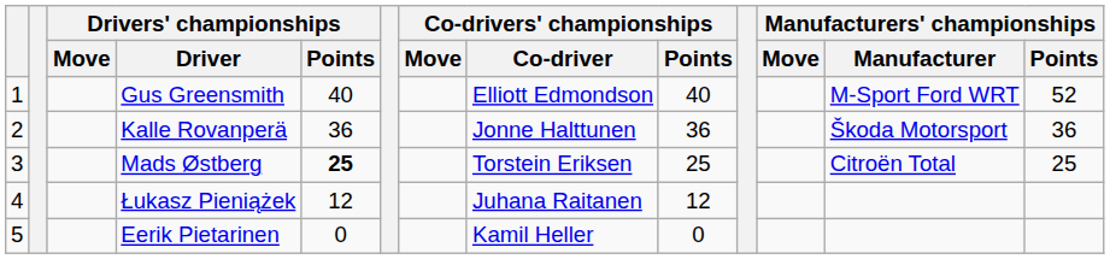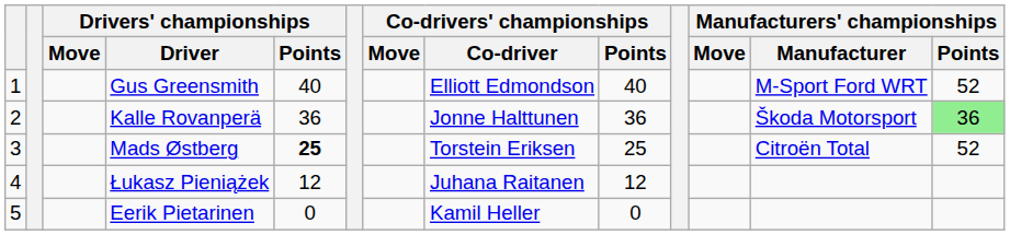Kalle Rovanperä | Manufacturers' championships / Points: no background -> lightgreen background
Mads Østberg | Manufacturers' championships / Points: 25 -> 52
